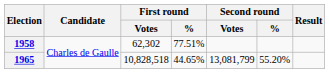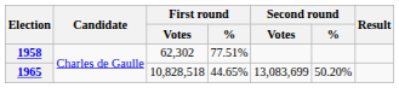1965 | Second round / Votes: 13,081,799 -> 13,083,699
1965 | Second round / %: 55.20% -> 50.20%
